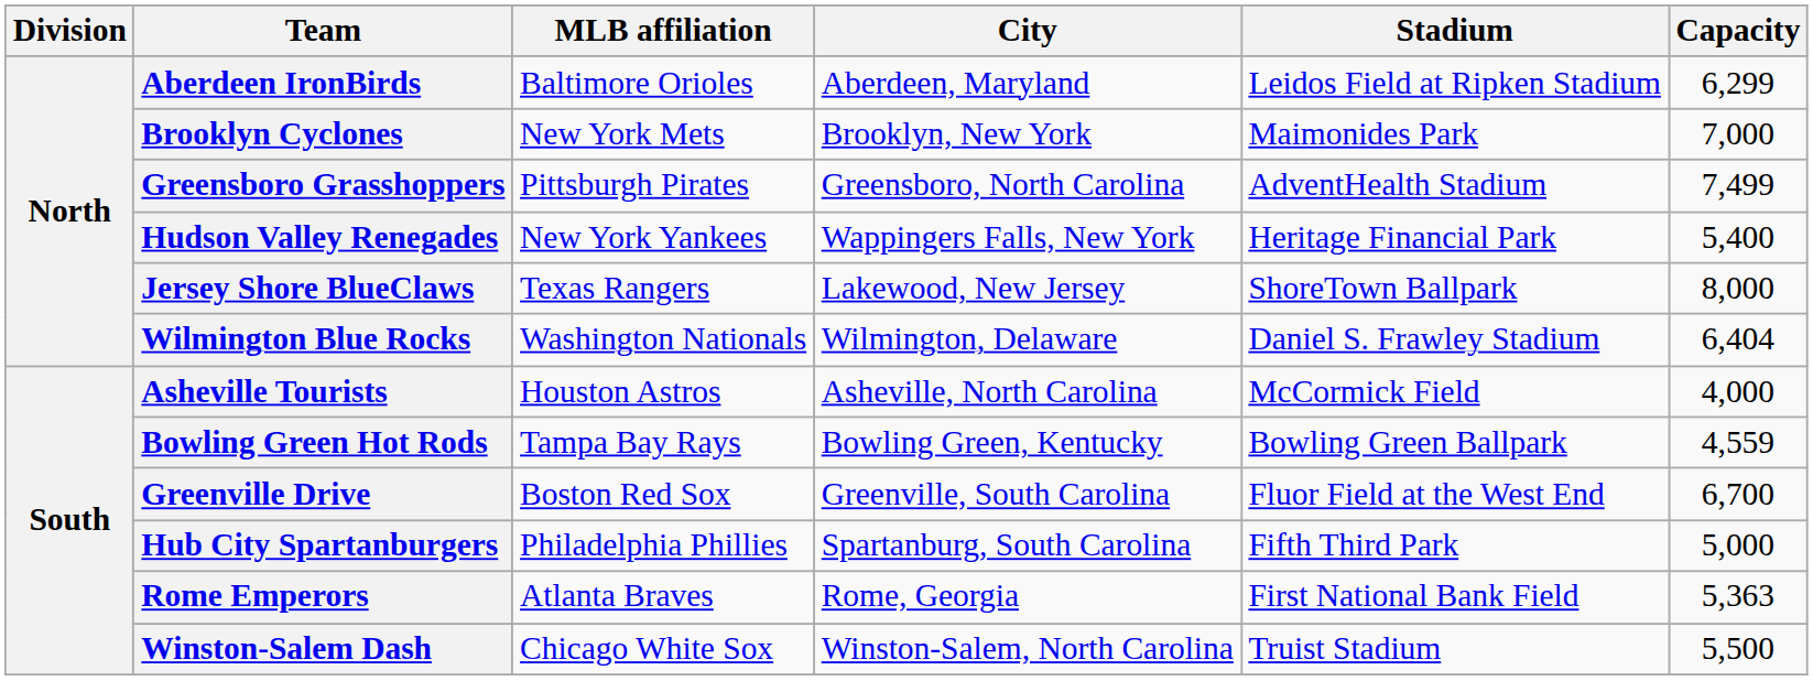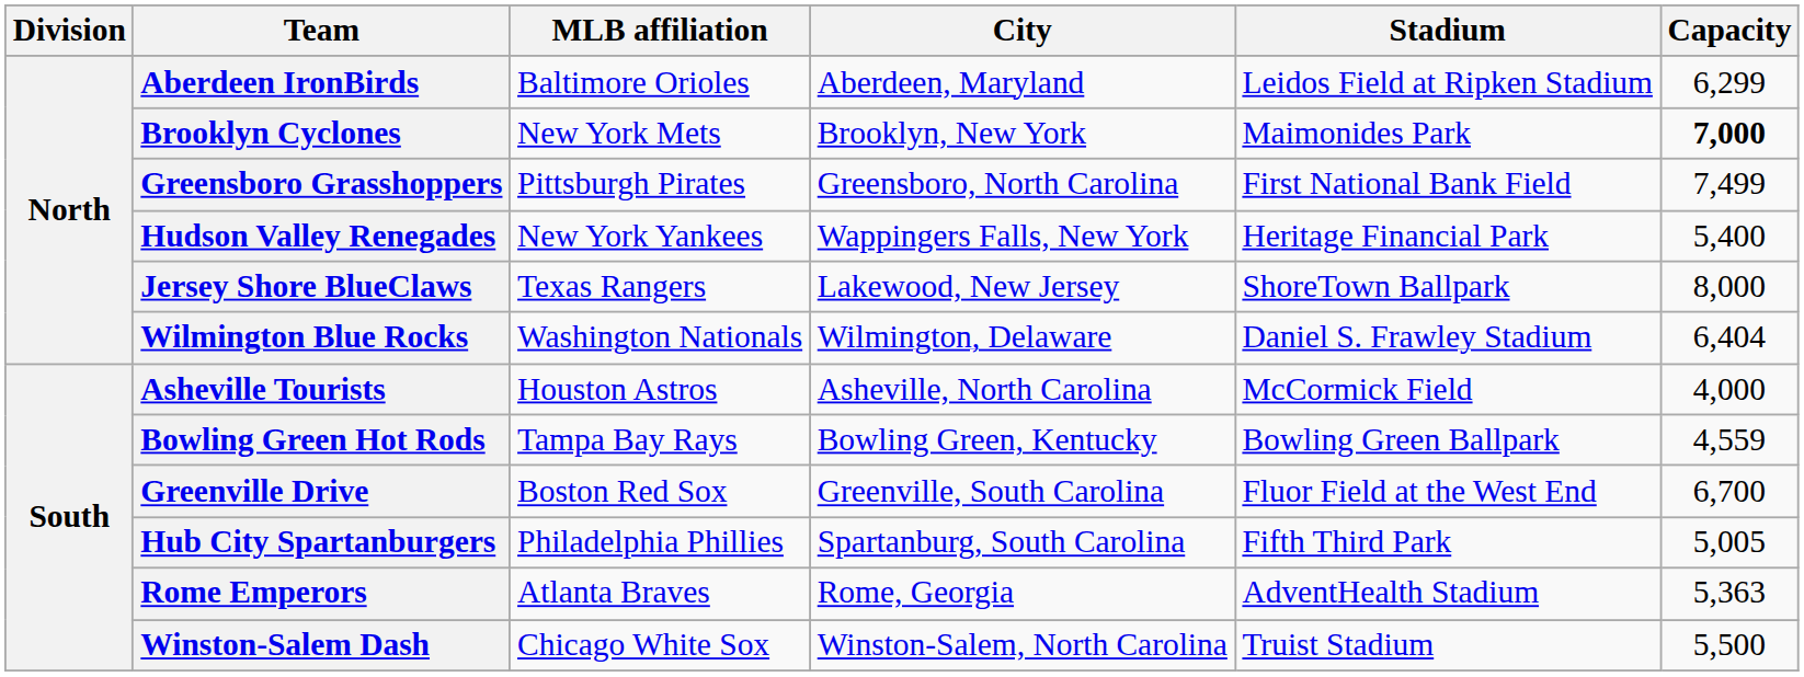Brooklyn Cyclones | Capacity: normal -> bold
Greensboro Grasshoppers | Stadium: AdventHealth Stadium -> First National Bank Field
Hub City Spartanburgers | Capacity: 5,000 -> 5,005
Rome Emperors | Stadium: First National Bank Field -> AdventHealth Stadium
